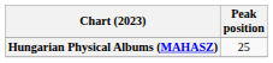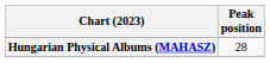Hungarian Physical Albums (MAHASZ) | Peak position: 25 -> 28
